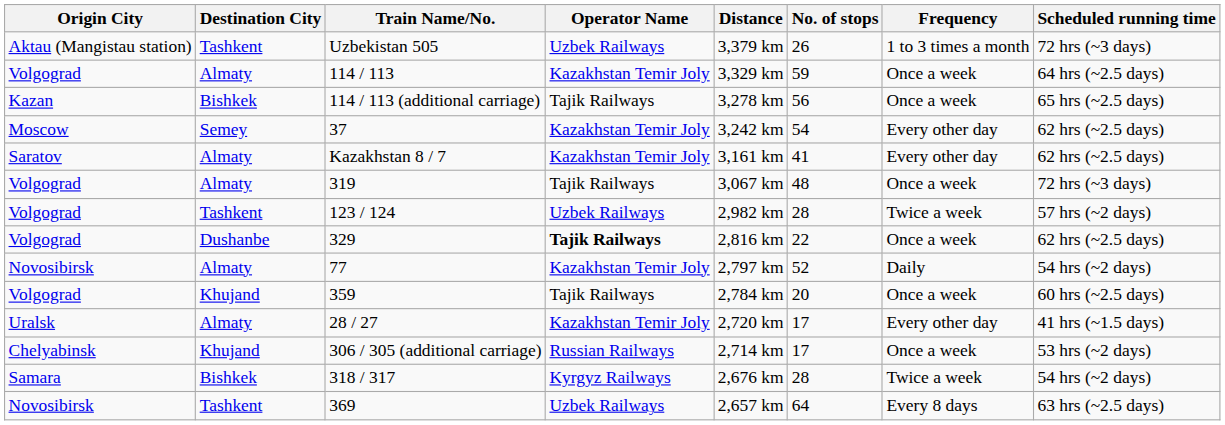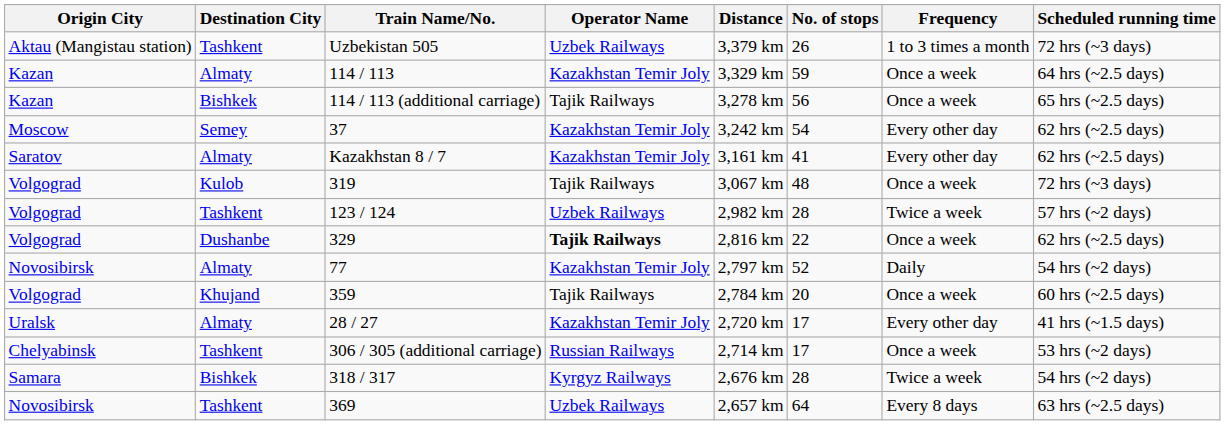114 / 113 | Origin City: Volgograd -> Kazan
319 | Destination City: Almaty -> Kulob
306 / 305 (additional carriage) | Destination City: Khujand -> Tashkent
